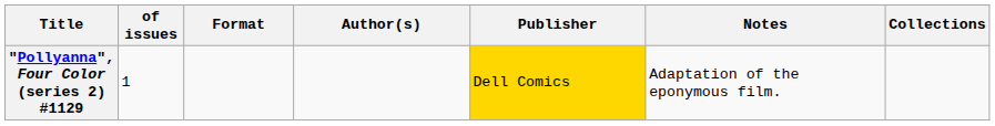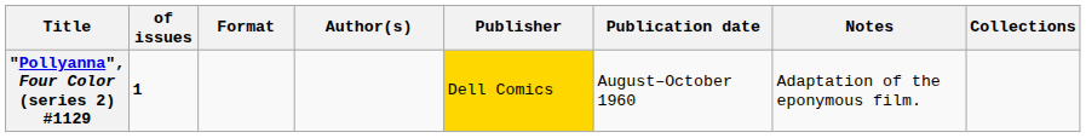+ column: Publication date | August–October 1960
"Pollyanna", Four Color (series 2) #1129 | of issues: normal -> bold
